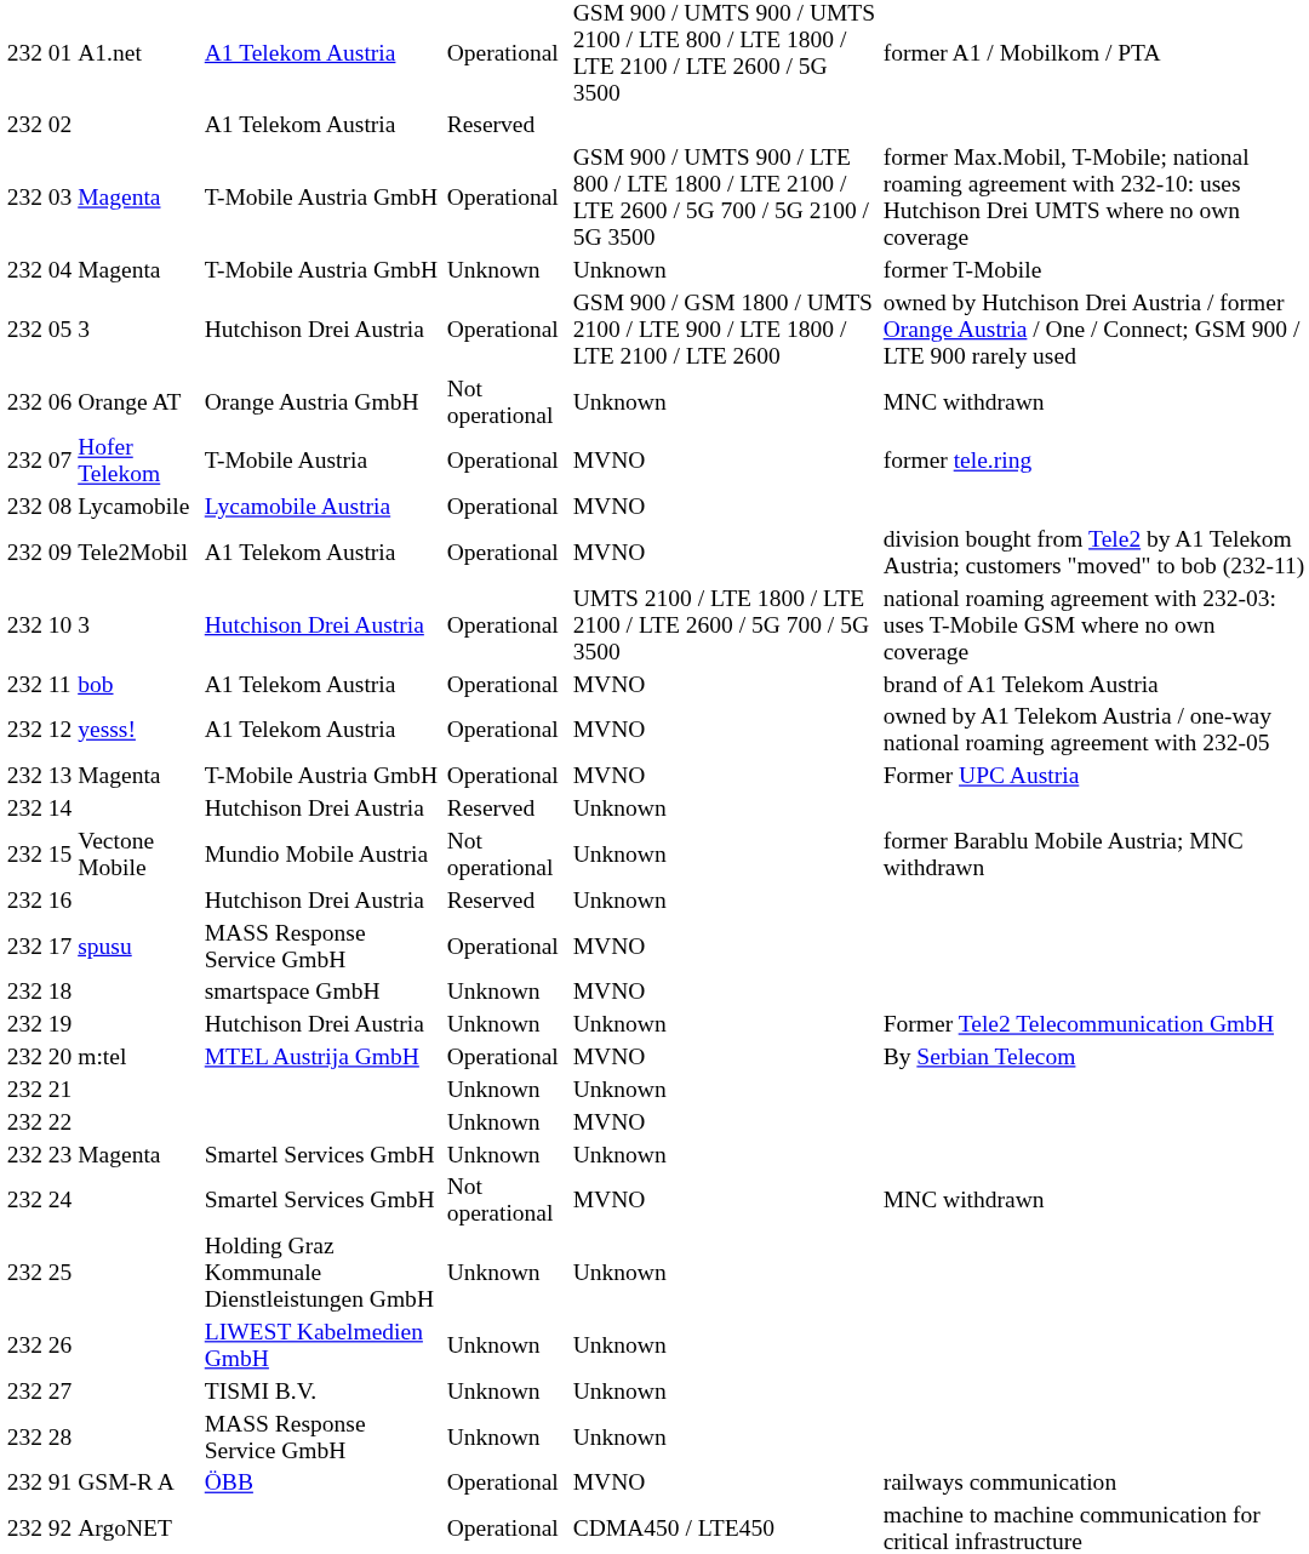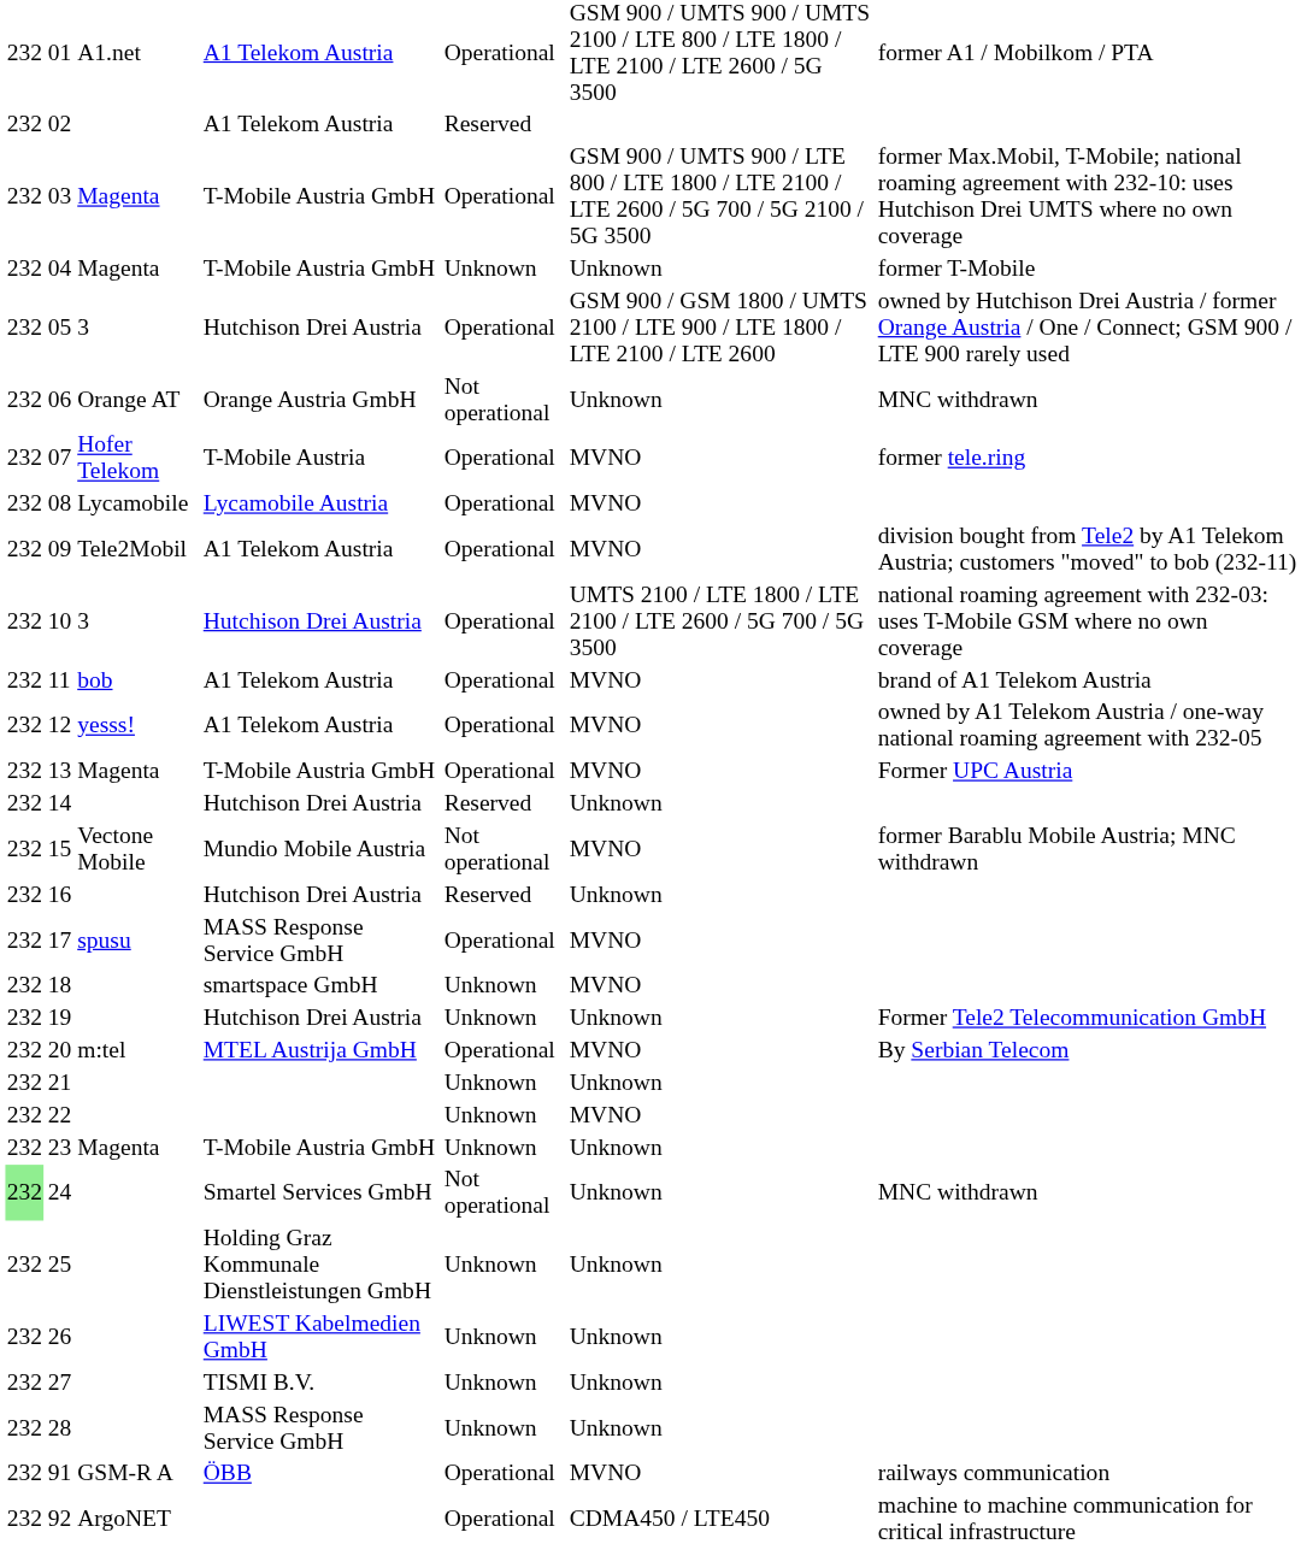15 | column 6: Unknown -> MVNO
23 | column 4: Smartel Services GmbH -> T-Mobile Austria GmbH
24 | column 1: no background -> lightgreen background
24 | column 6: MVNO -> Unknown
